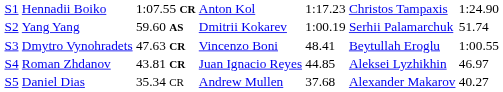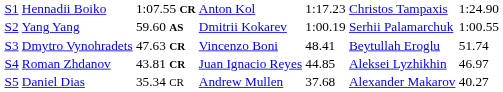Yang Yang | column 7: 51.74 -> 1:00.55
Dmytro Vynohradets | column 7: 1:00.55 -> 51.74
